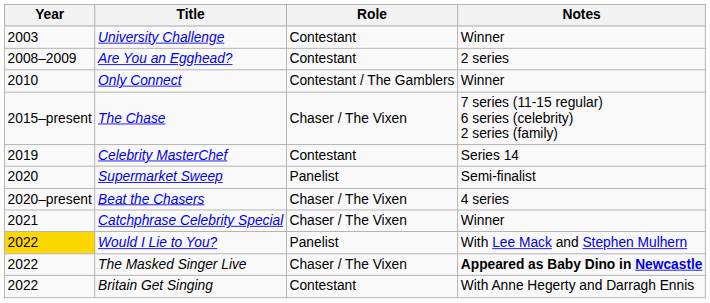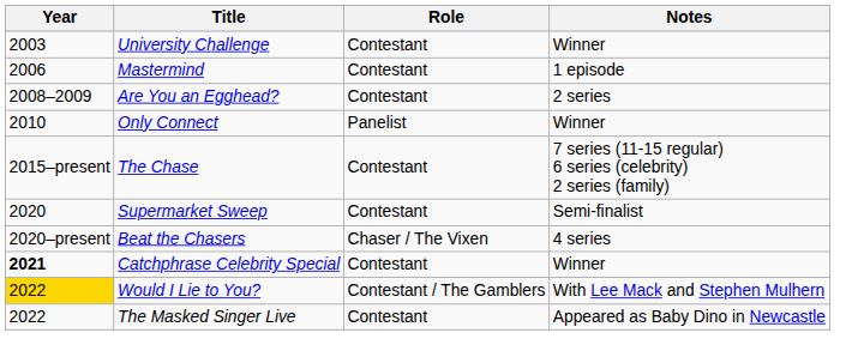+ row: 2006 | Mastermind | Contestant | 1 episode
Only Connect | Role: Contestant / The Gamblers -> Panelist
The Chase | Role: Chaser / The Vixen -> Contestant
- row: 2019 | Celebrity MasterChef | Contestant | Series 14
Supermarket Sweep | Role: Panelist -> Contestant
Catchphrase Celebrity Special | Year: normal -> bold
Catchphrase Celebrity Special | Role: Chaser / The Vixen -> Contestant
Would I Lie to You? | Role: Panelist -> Contestant / The Gamblers
The Masked Singer Live | Role: Chaser / The Vixen -> Contestant
The Masked Singer Live | Notes: bold -> normal
- row: 2022 | Britain Get Singing | Contestant | With Anne Hegerty and Darragh Ennis
